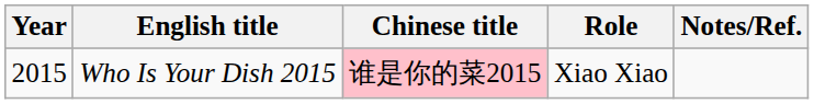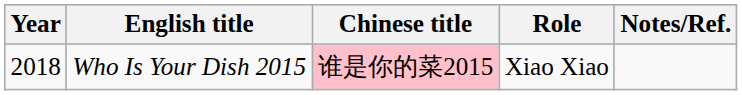Who Is Your Dish 2015 | Year: 2015 -> 2018
